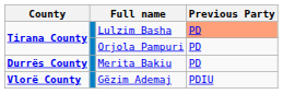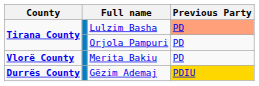Merita Bakiu | County: Durrës County -> Vlorë County
Gëzim Ademaj | County: Vlorë County -> Durrës County
Gëzim Ademaj | Previous Party: no background -> gold background
